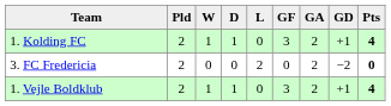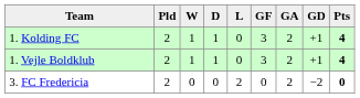rows swapped: 1. Vejle Boldklub <-> 3. FC Fredericia
